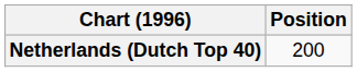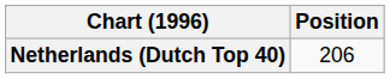Netherlands (Dutch Top 40) | Position: 200 -> 206
